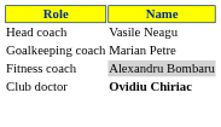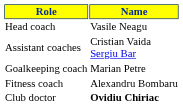+ row: Assistant coaches | Cristian Vaida Sergiu Bar
Fitness coach | Name: lightgrey background -> no background
